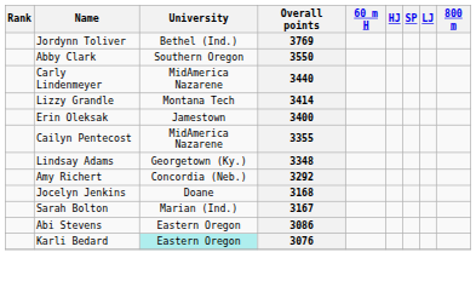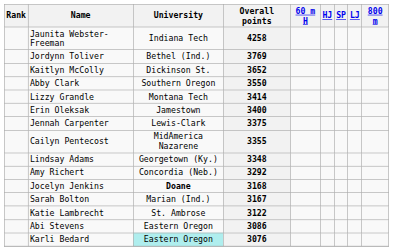+ row: Jaunita Webster-Freeman | Indiana Tech | 4258
+ row: Kaitlyn McColly | Dickinson St. | 3652
- row: Carly Lindenmeyer | MidAmerica Nazarene | 3440
+ row: Jennah Carpenter | Lewis-Clark | 3375
3168 | University: normal -> bold
+ row: Katie Lambrecht | St. Ambrose | 3122
